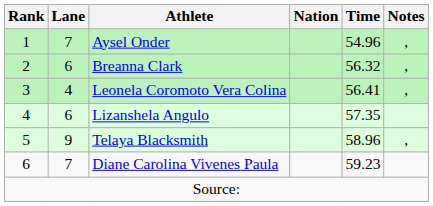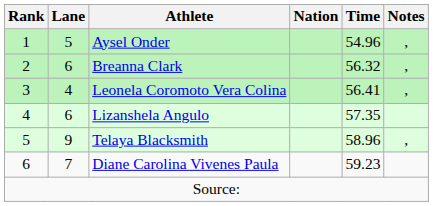Aysel Onder | Lane: 7 -> 5
